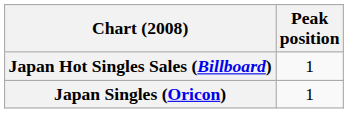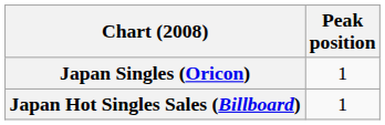rows swapped: Japan Singles (Oricon) <-> Japan Hot Singles Sales (Billboard)
